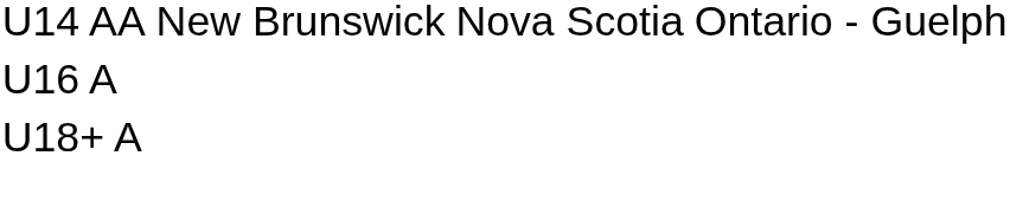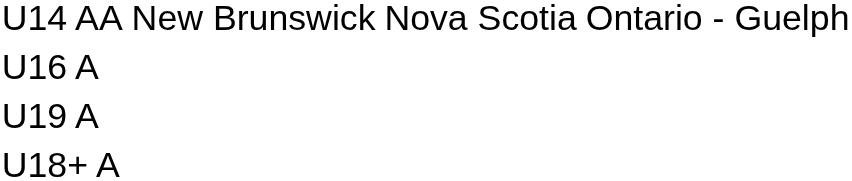+ row: U19 A
